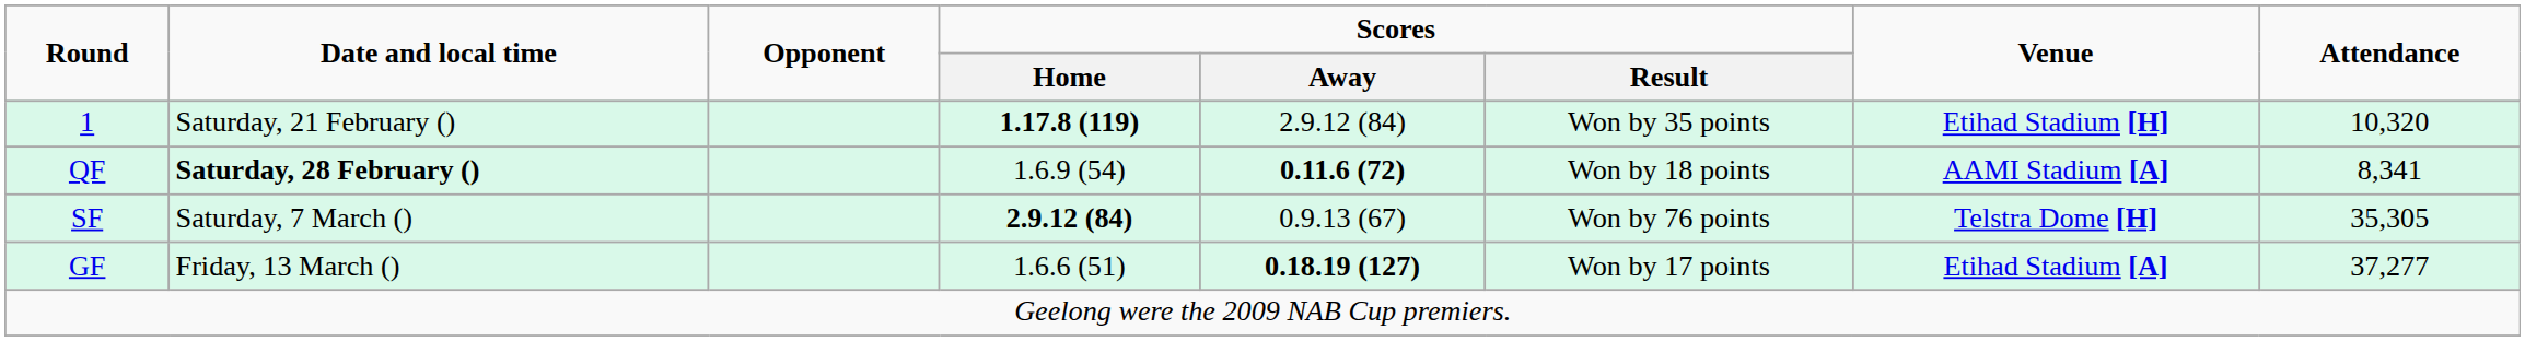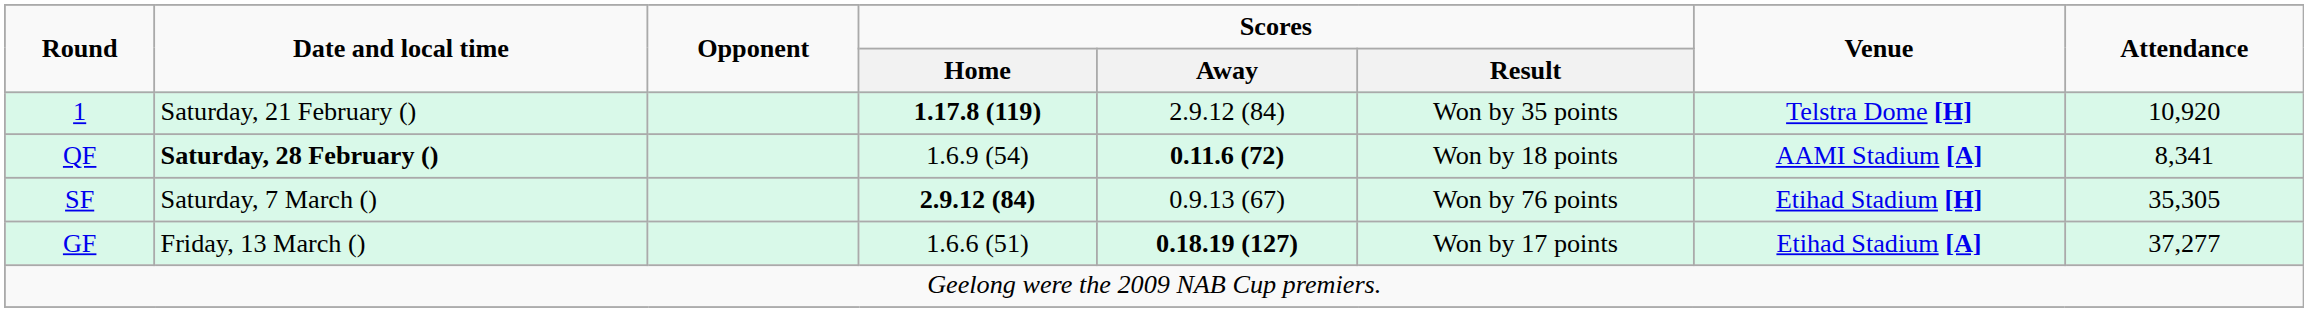1 | Venue: Etihad Stadium [H] -> Telstra Dome [H]
1 | Attendance: 10,320 -> 10,920
SF | Venue: Telstra Dome [H] -> Etihad Stadium [H]
